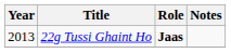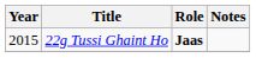22g Tussi Ghaint Ho | Year: 2013 -> 2015
